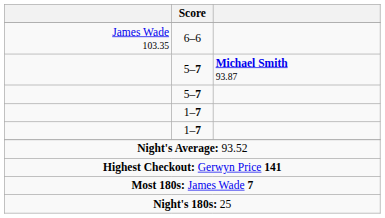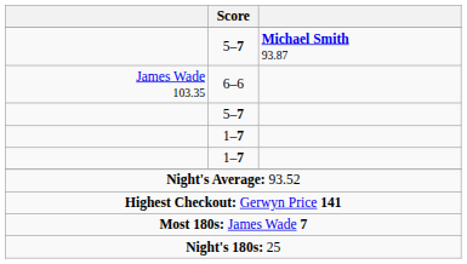rows swapped: 5–7 / Michael Smith 93.87 <-> 6–6
